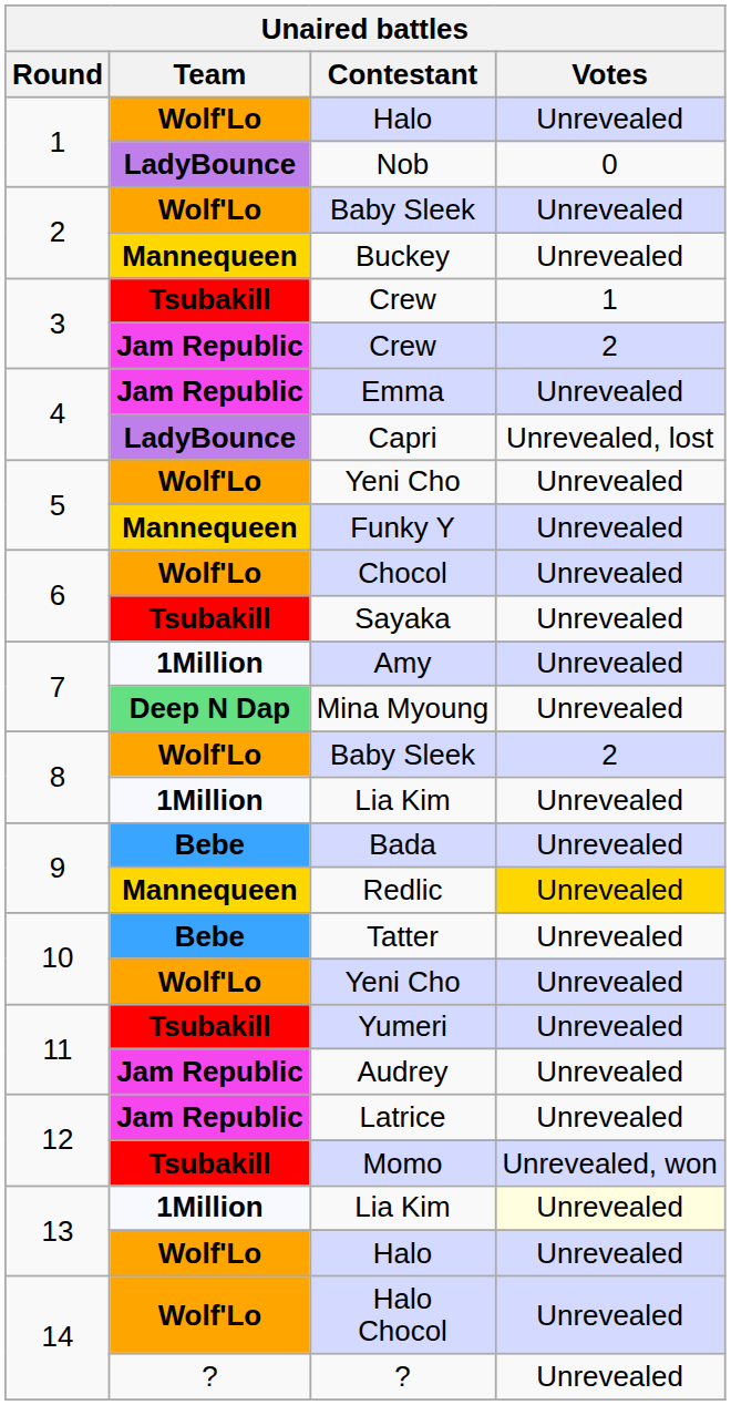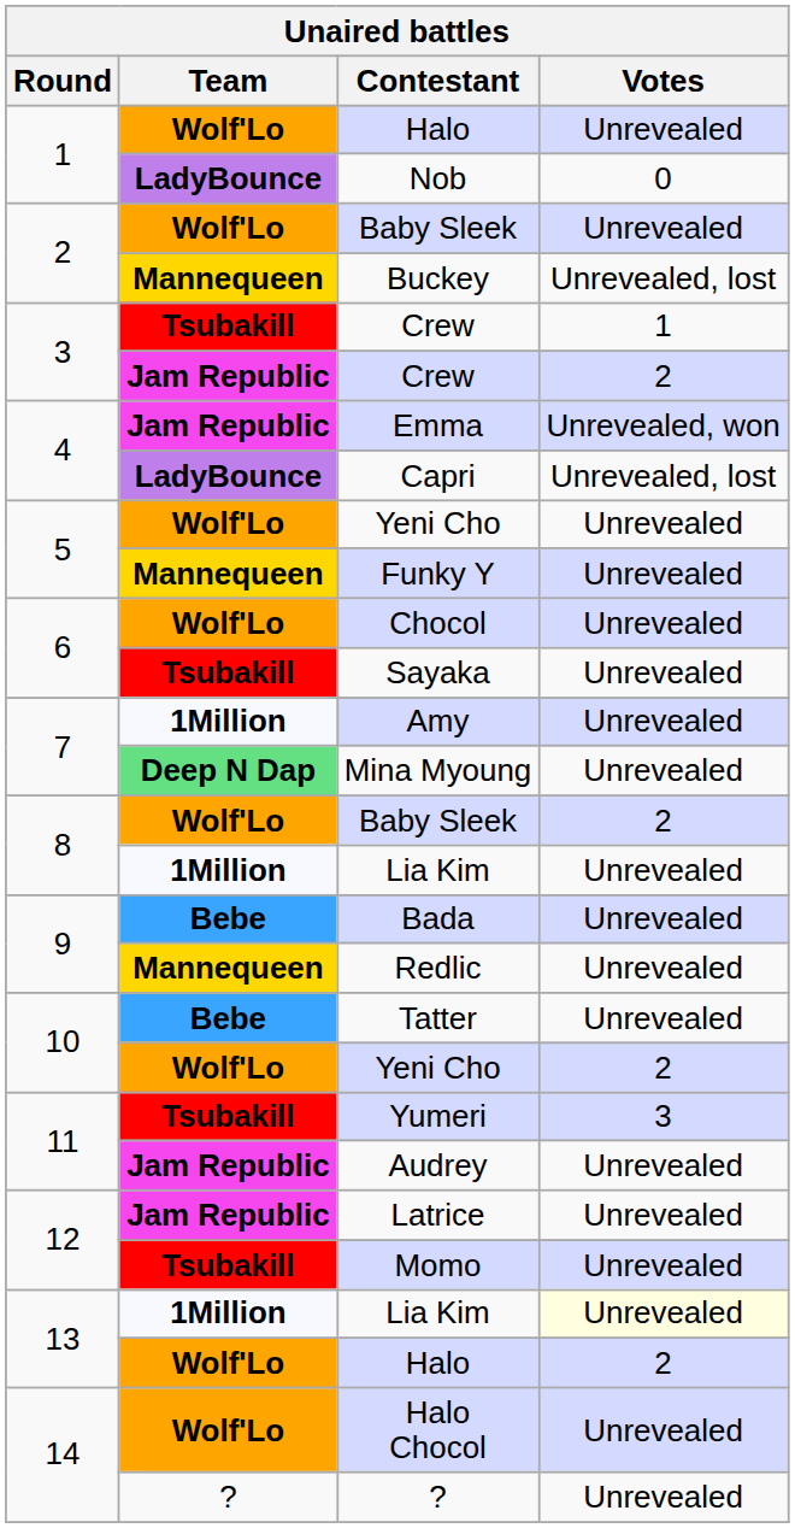Buckey | Votes: Unrevealed -> Unrevealed, lost
Emma | Votes: Unrevealed -> Unrevealed, won
Redlic | Votes: gold background -> no background
10 / Yeni Cho | Votes: Unrevealed -> 2
Yumeri | Votes: Unrevealed -> 3
Momo | Votes: Unrevealed, won -> Unrevealed
13 / Halo | Votes: Unrevealed -> 2
